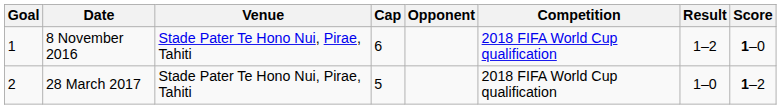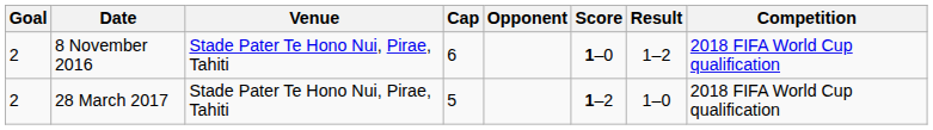columns swapped: Score <-> Competition
8 November 2016 | Goal: 1 -> 2
